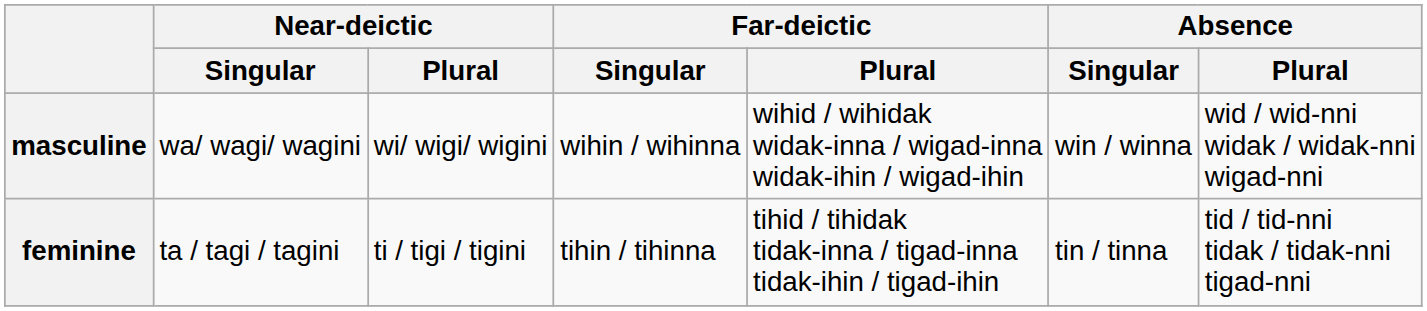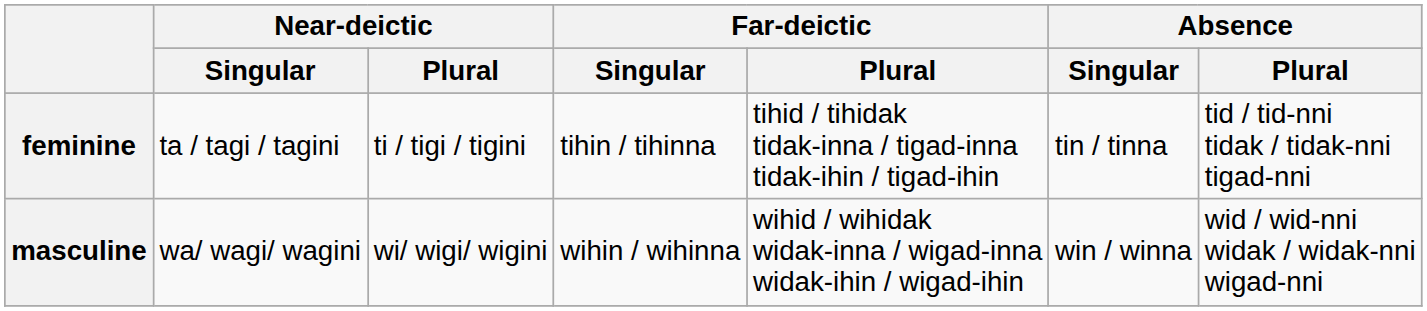rows swapped: masculine <-> feminine
